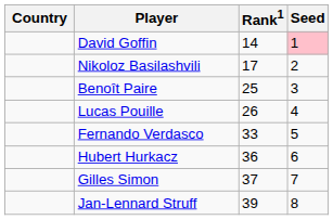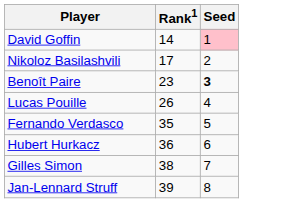- column: Country
Benoît Paire | Rank1: 25 -> 23
Benoît Paire | Seed: normal -> bold
Fernando Verdasco | Rank1: 33 -> 35
Gilles Simon | Rank1: 37 -> 38
